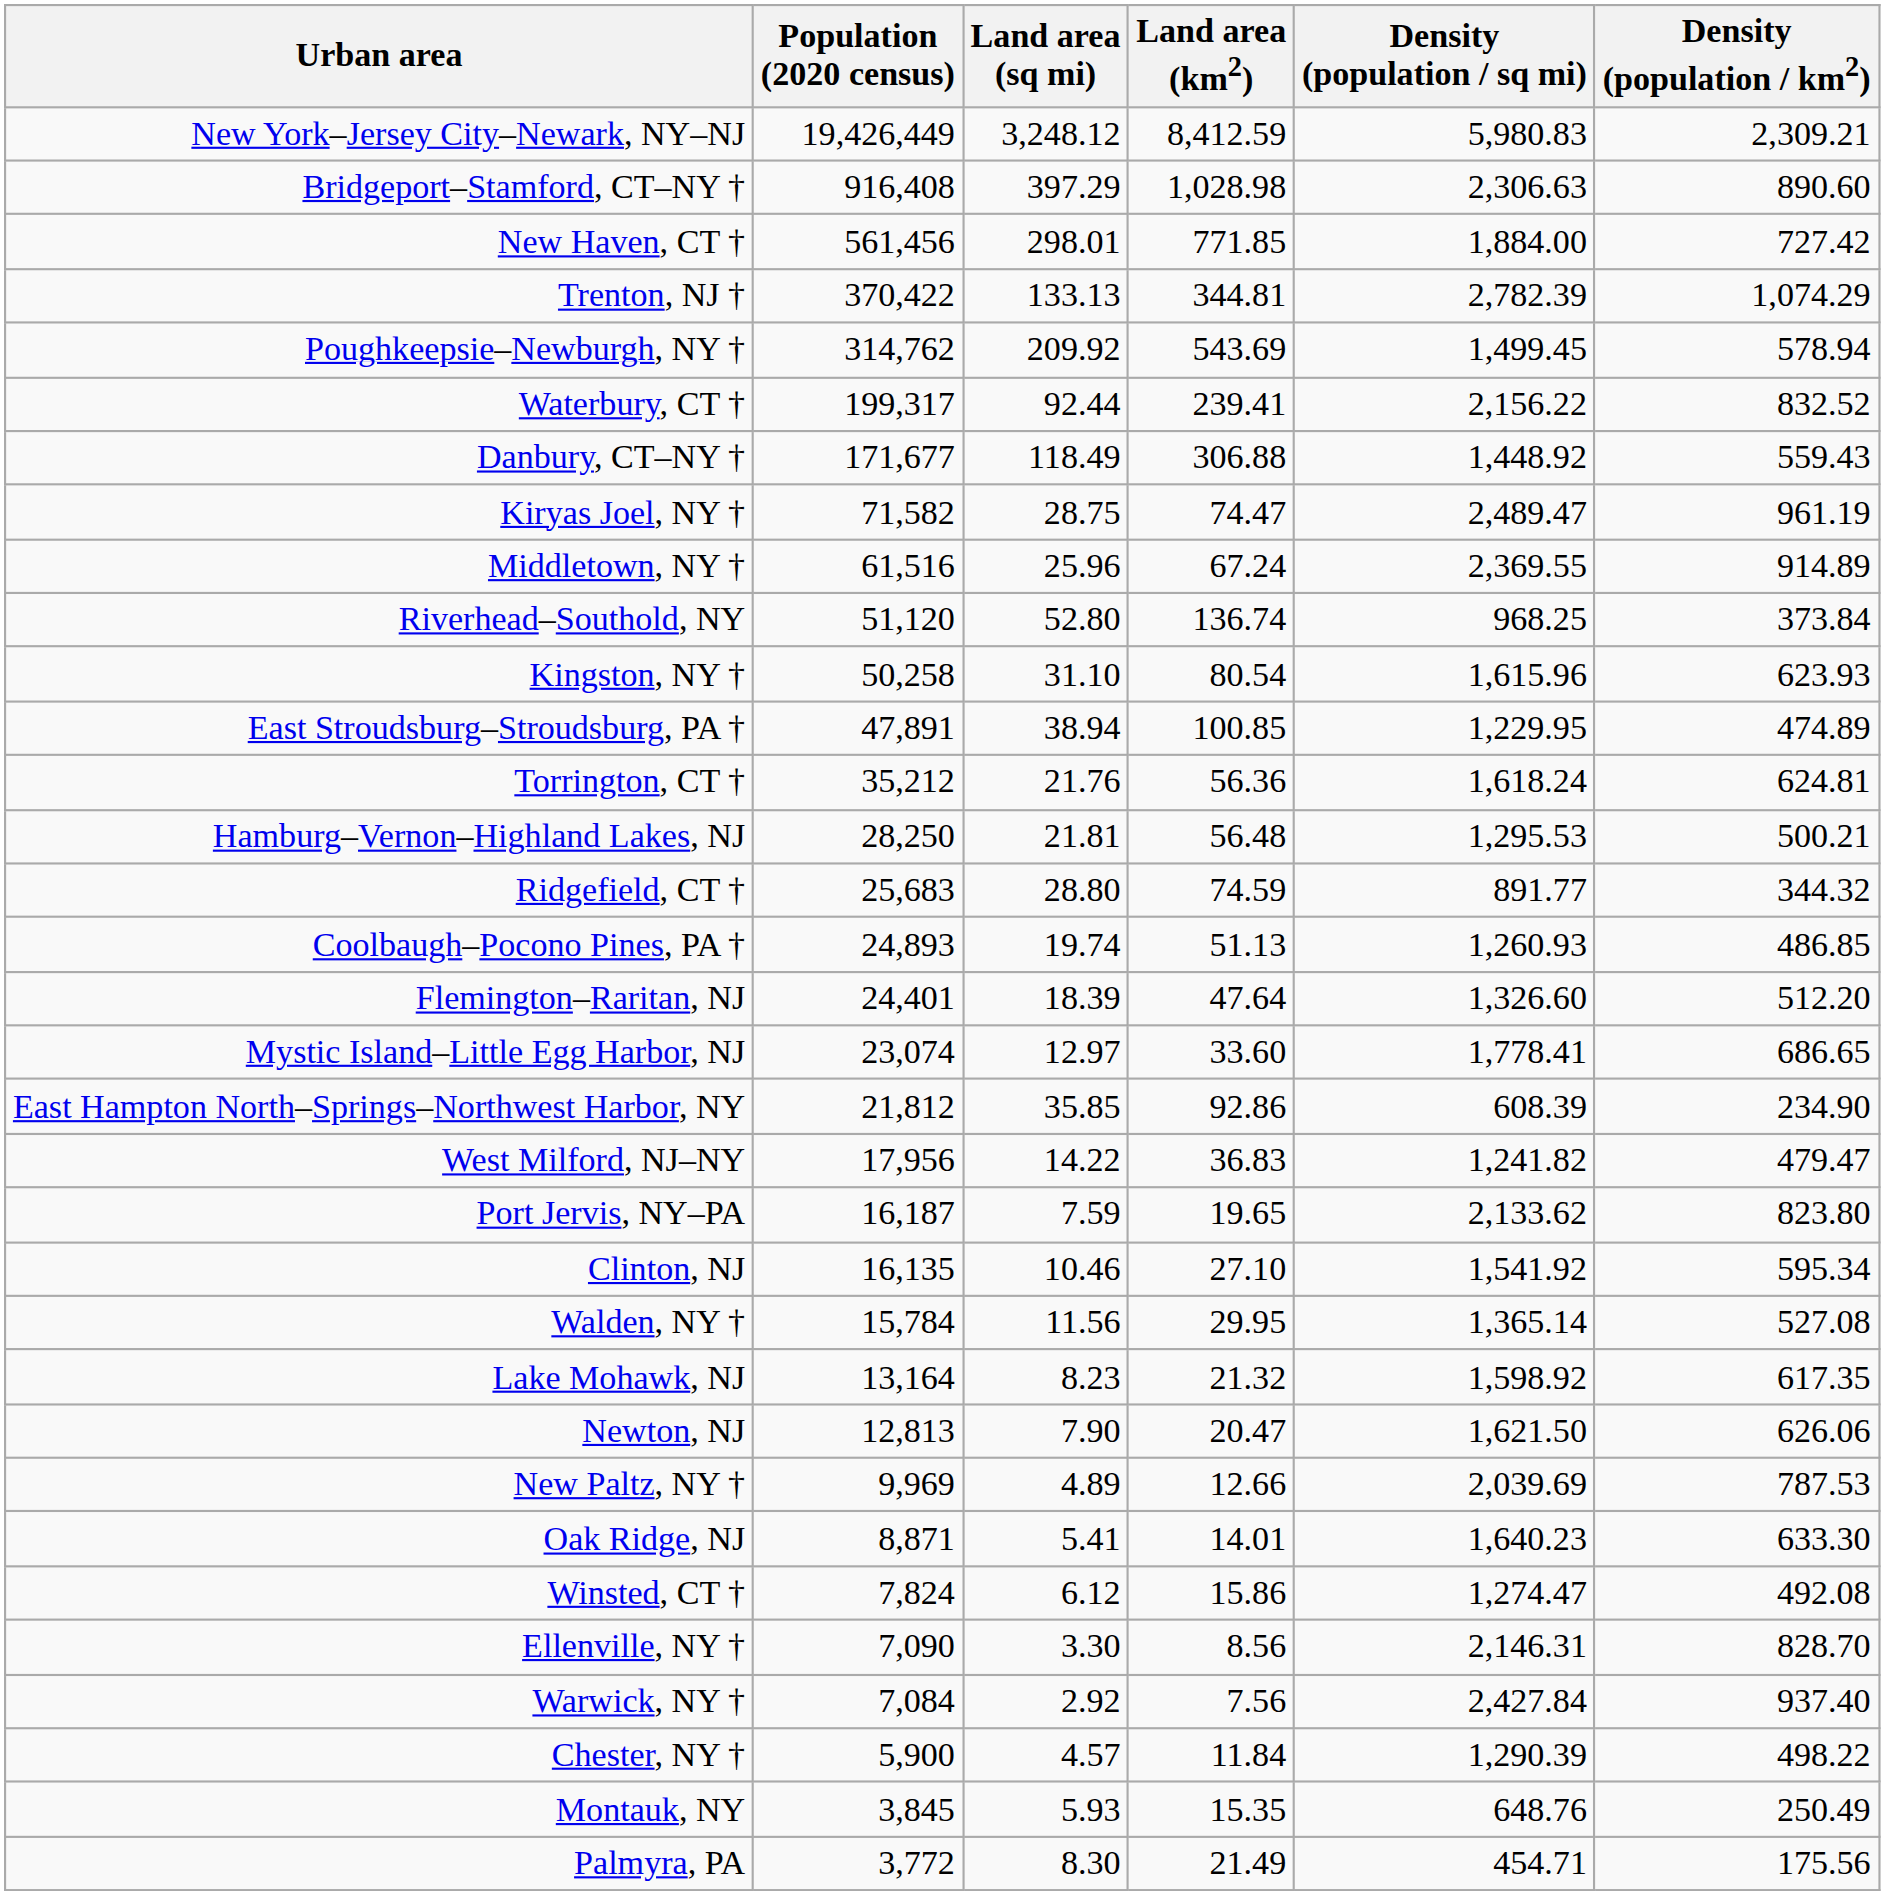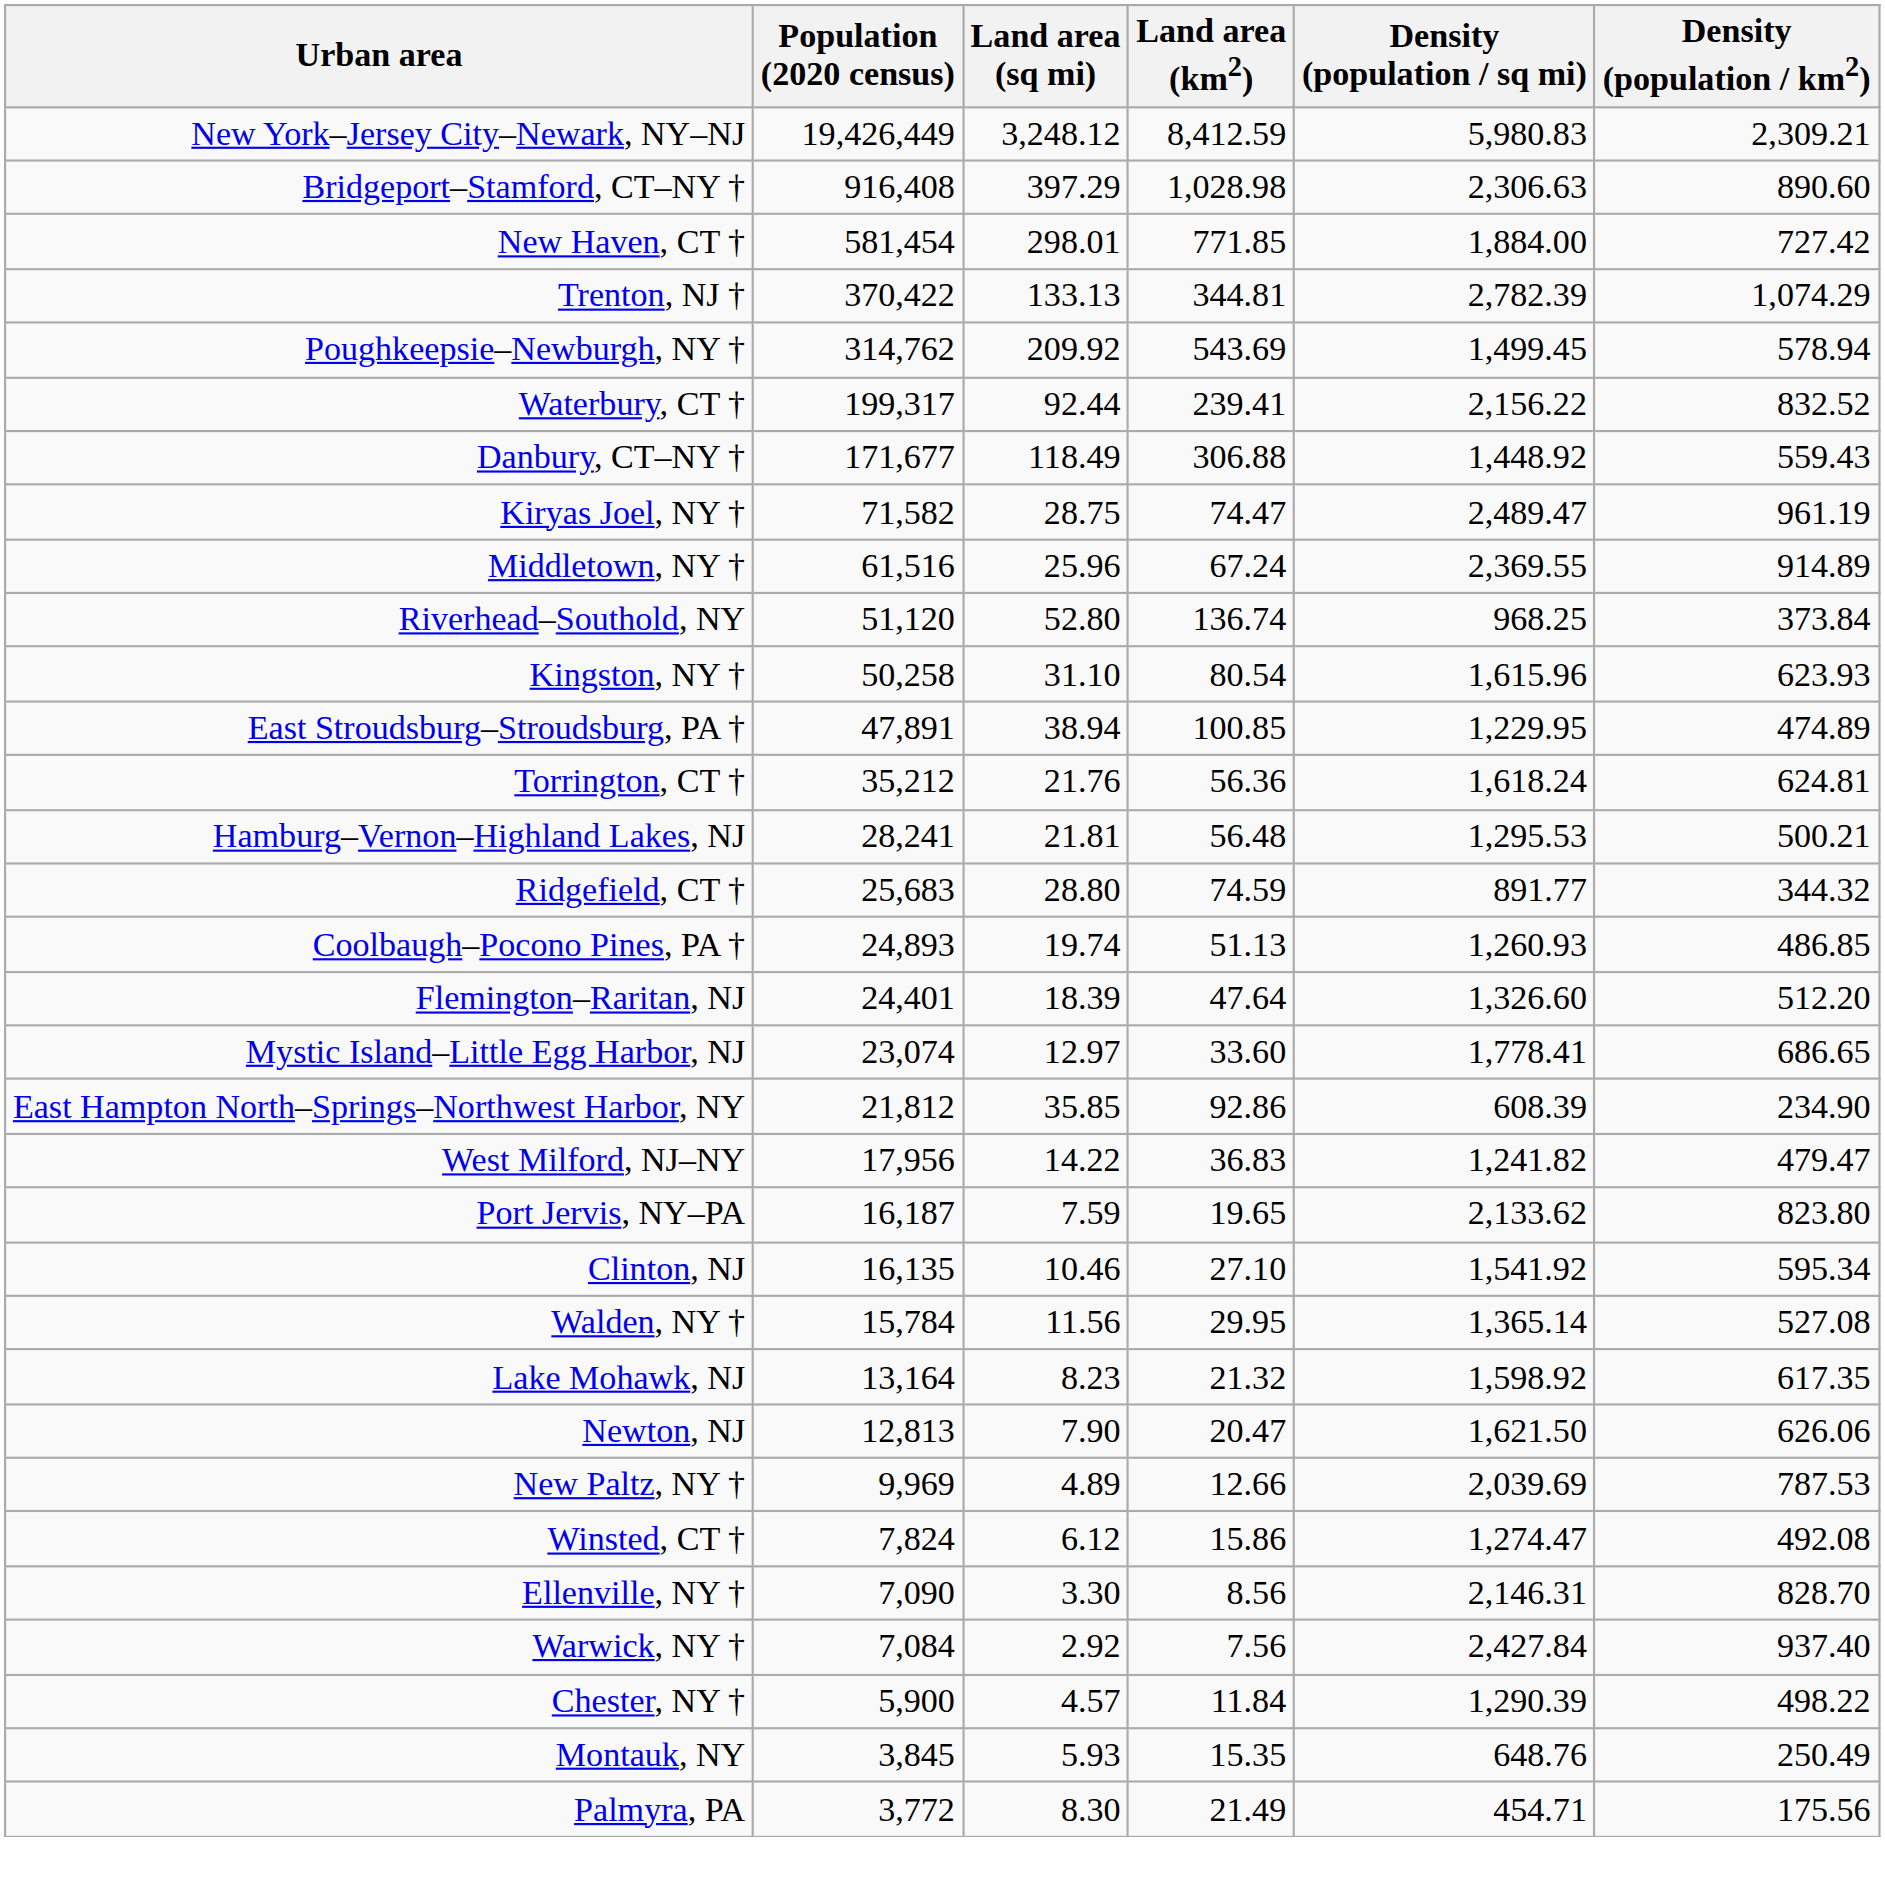New Haven, CT † | Population (2020 census): 561,456 -> 581,454
Hamburg–Vernon–Highland Lakes, NJ | Population (2020 census): 28,250 -> 28,241
- row: Oak Ridge, NJ | 8,871 | 5.41 | 14.01 | 1,640.23 | 633.30
